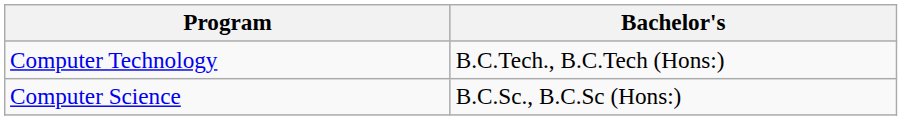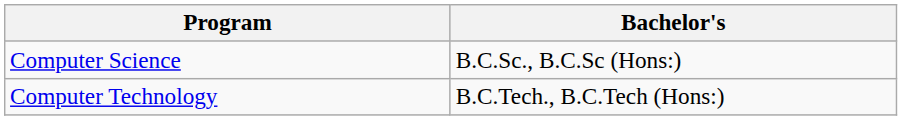rows swapped: Computer Science <-> Computer Technology
